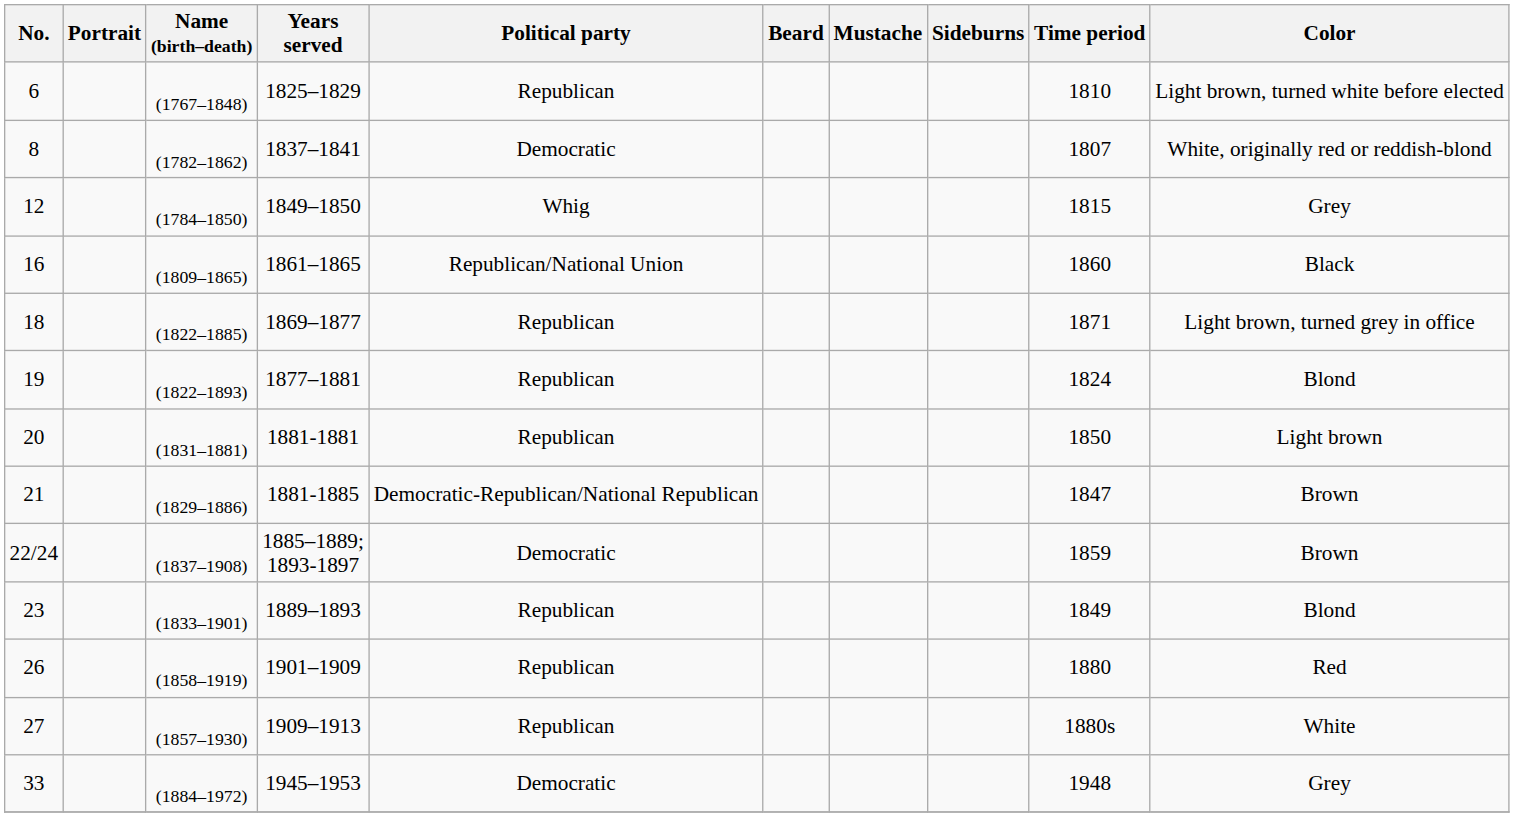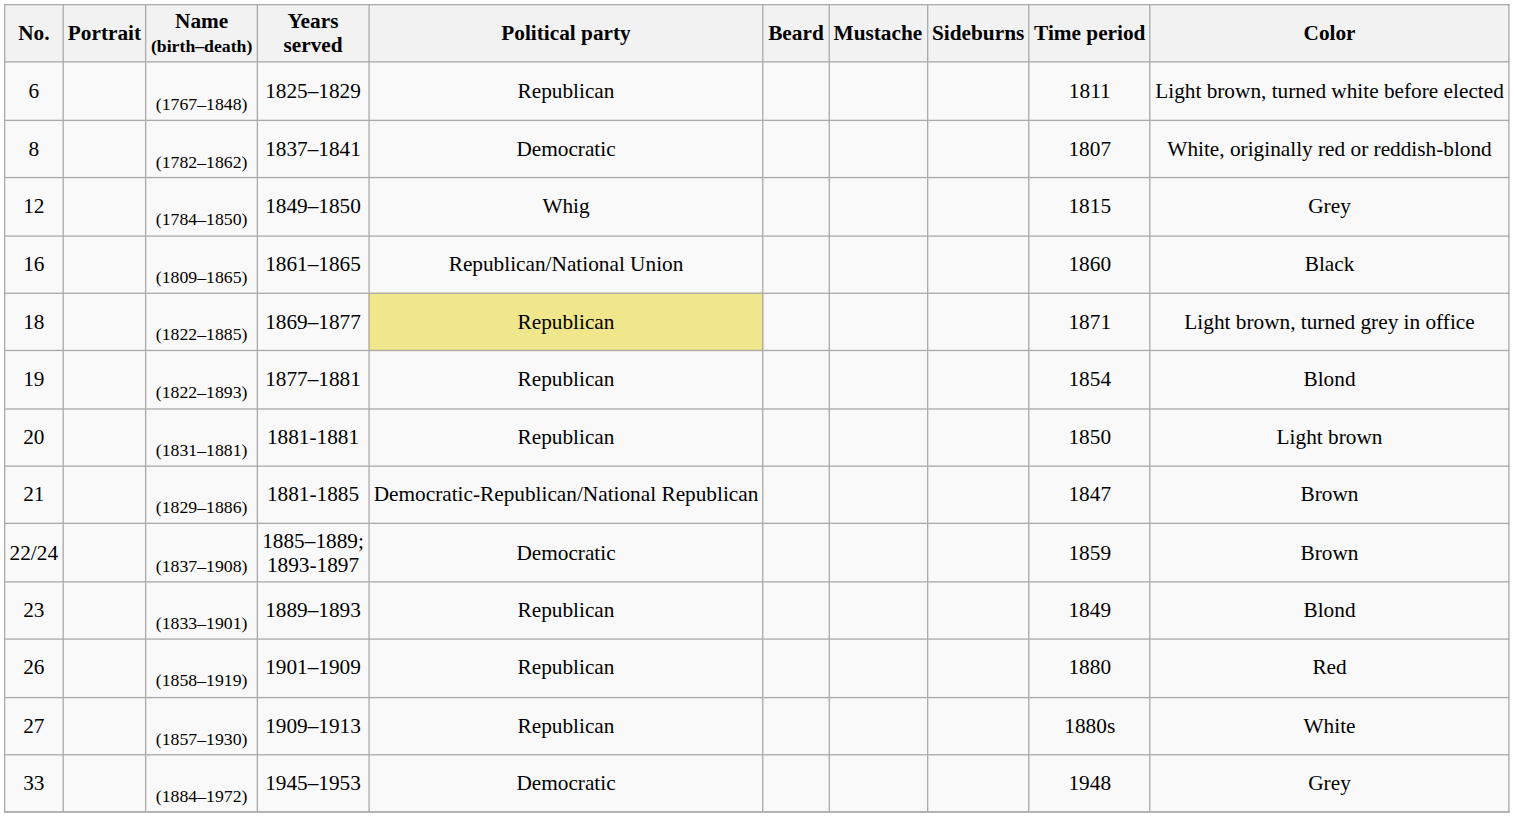6 | Time period: 1810 -> 1811
18 | Political party: no background -> khaki background
19 | Time period: 1824 -> 1854
